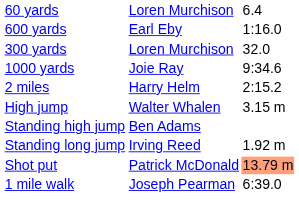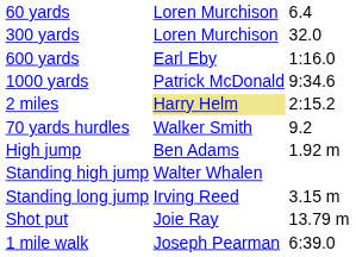rows swapped: 300 yards <-> 600 yards
1000 yards | column 2: Joie Ray -> Patrick McDonald
2 miles | column 2: no background -> khaki background
+ row: 70 yards hurdles | Walker Smith | 9.2
High jump | column 2: Walter Whalen -> Ben Adams
High jump | column 3: 3.15 m -> 1.92 m
Standing high jump | column 2: Ben Adams -> Walter Whalen
Standing long jump | column 3: 1.92 m -> 3.15 m
Shot put | column 2: Patrick McDonald -> Joie Ray
Shot put | column 3: lightsalmon background -> no background
